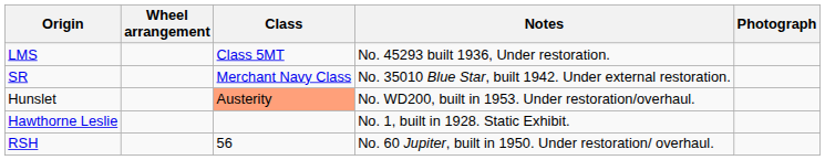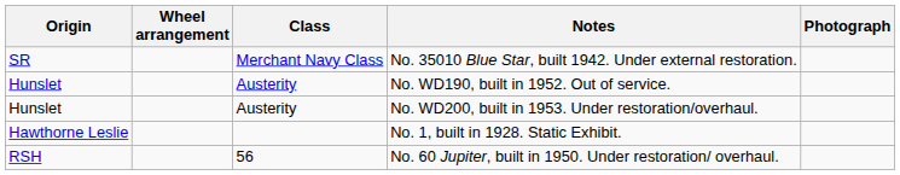- row: LMS | Class 5MT | No. 45293 built 1936, Under restoration.
+ row: Hunslet | Austerity | No. WD190, built in 1952. Out of service.
No. WD200, built in 1953. Under restoration/overhaul. | Class: lightsalmon background -> no background
